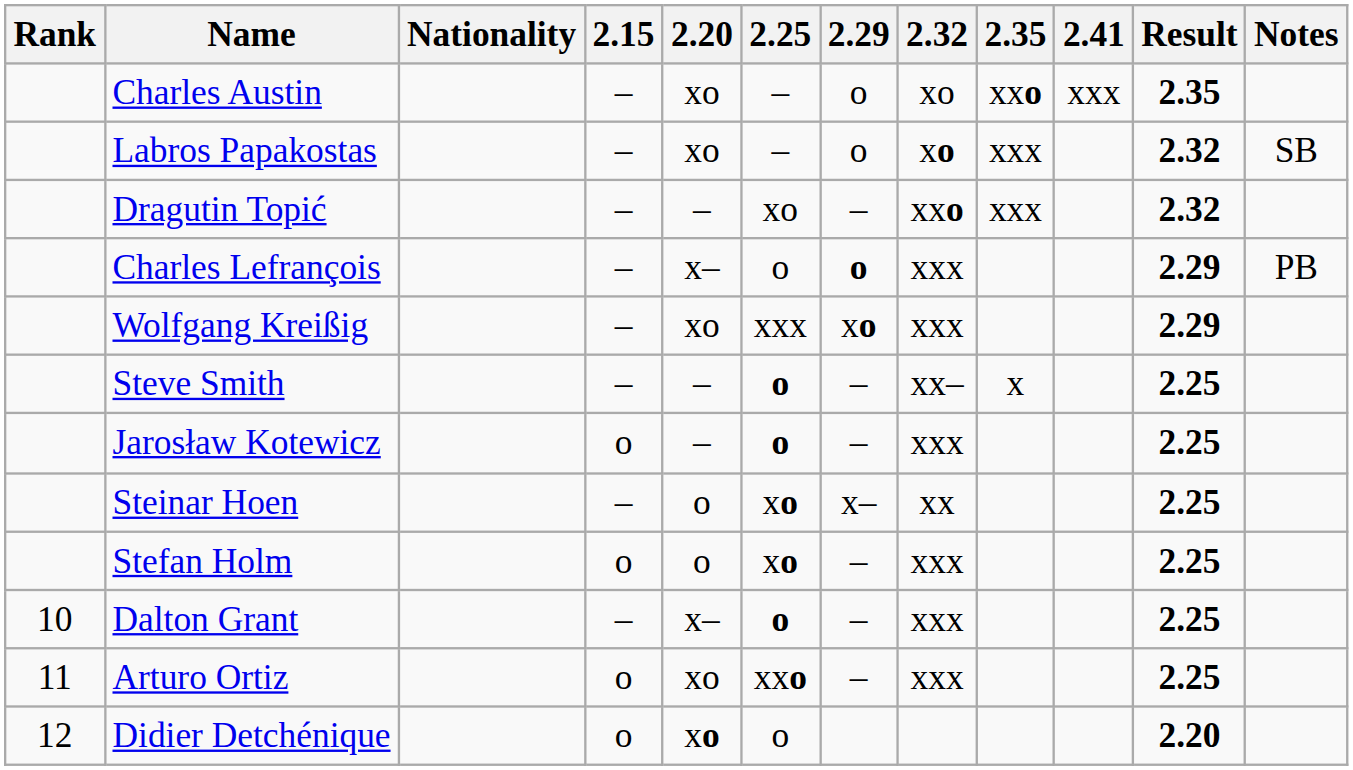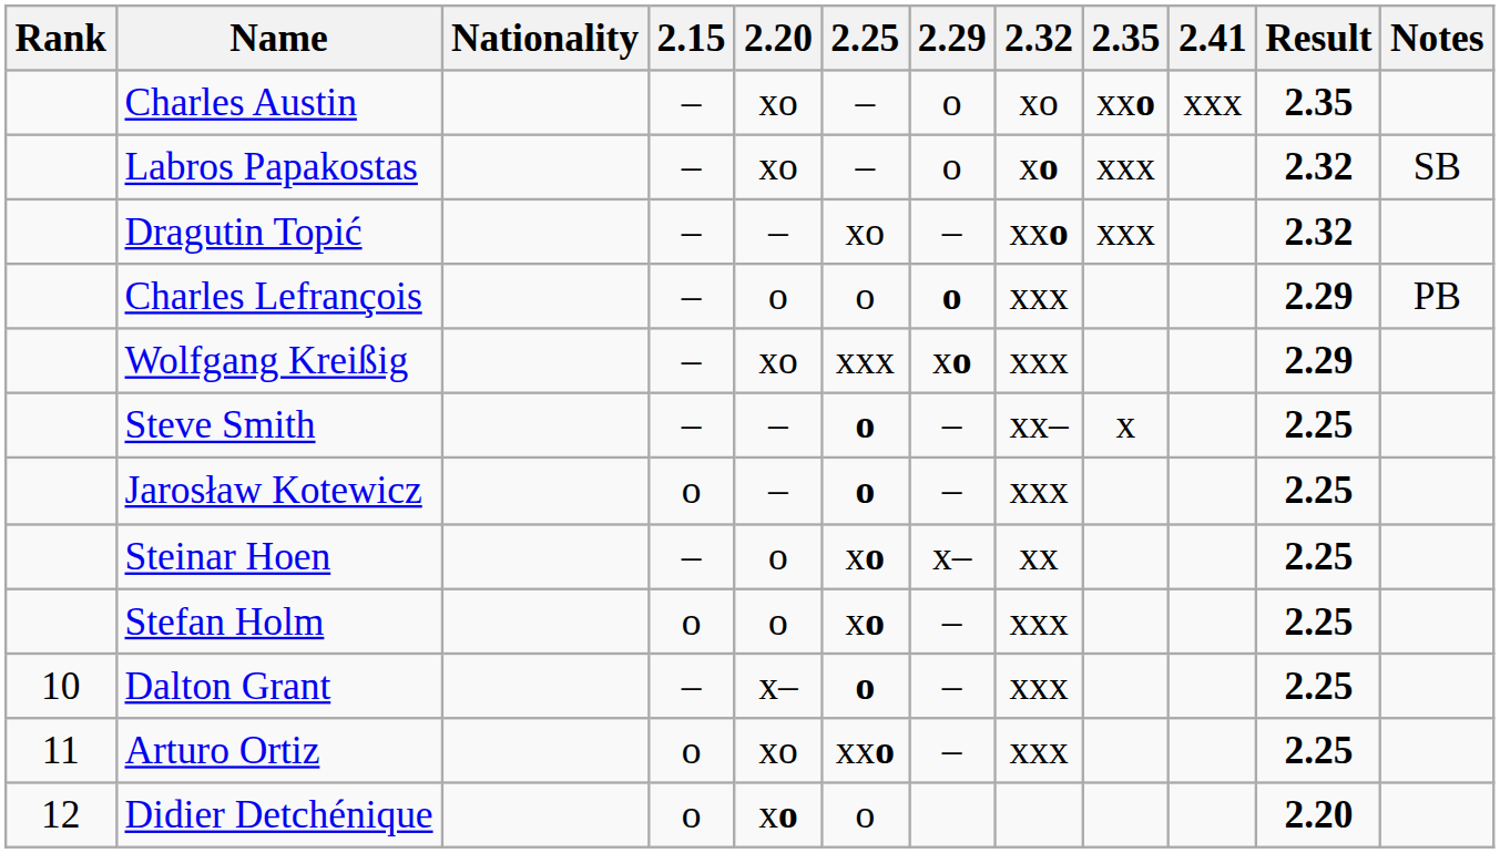Charles Lefrançois | 2.20: x– -> o
